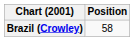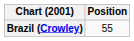Brazil (Crowley) | Position: 58 -> 55
